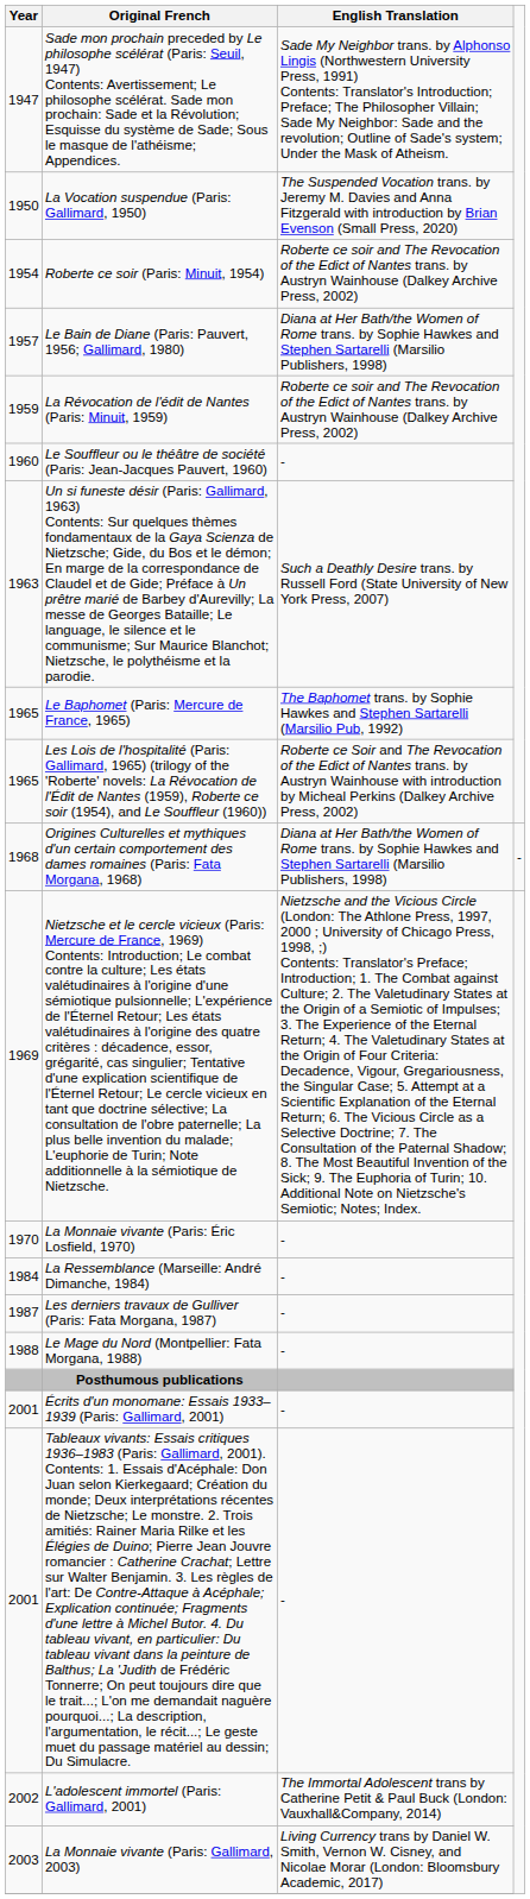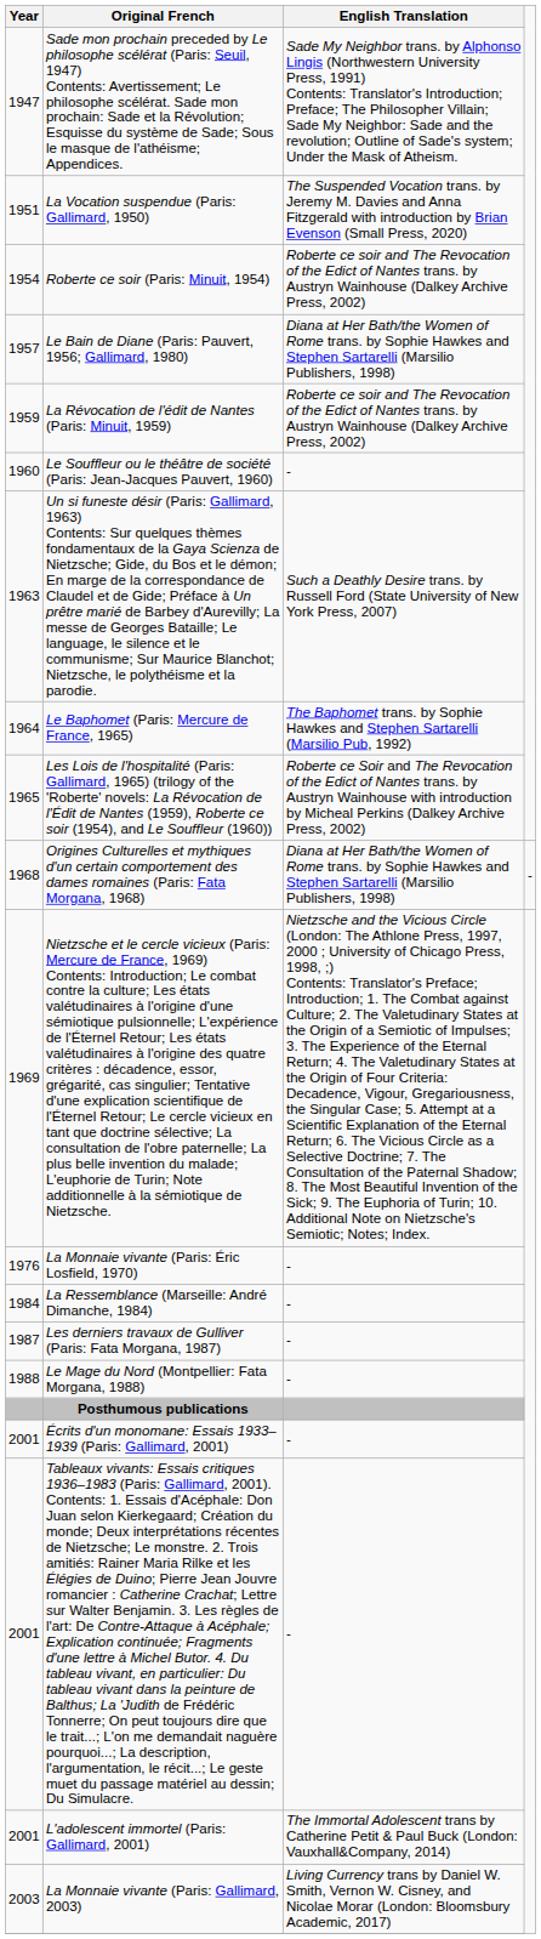La Vocation suspendue (Paris: Gallimard, 1950) | Year: 1950 -> 1951
Le Baphomet (Paris: Mercure de France, 1965) | Year: 1965 -> 1964
La Monnaie vivante (Paris: Éric Losfield, 1970) | Year: 1970 -> 1976
L'adolescent immortel (Paris: Gallimard, 2001) | Year: 2002 -> 2001
